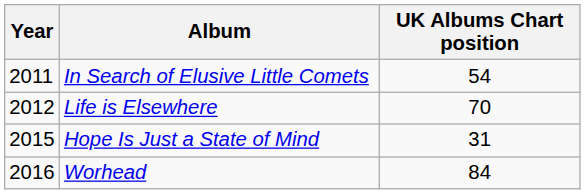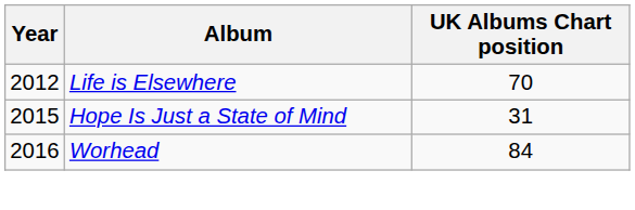- row: 2011 | In Search of Elusive Little Comets | 54
